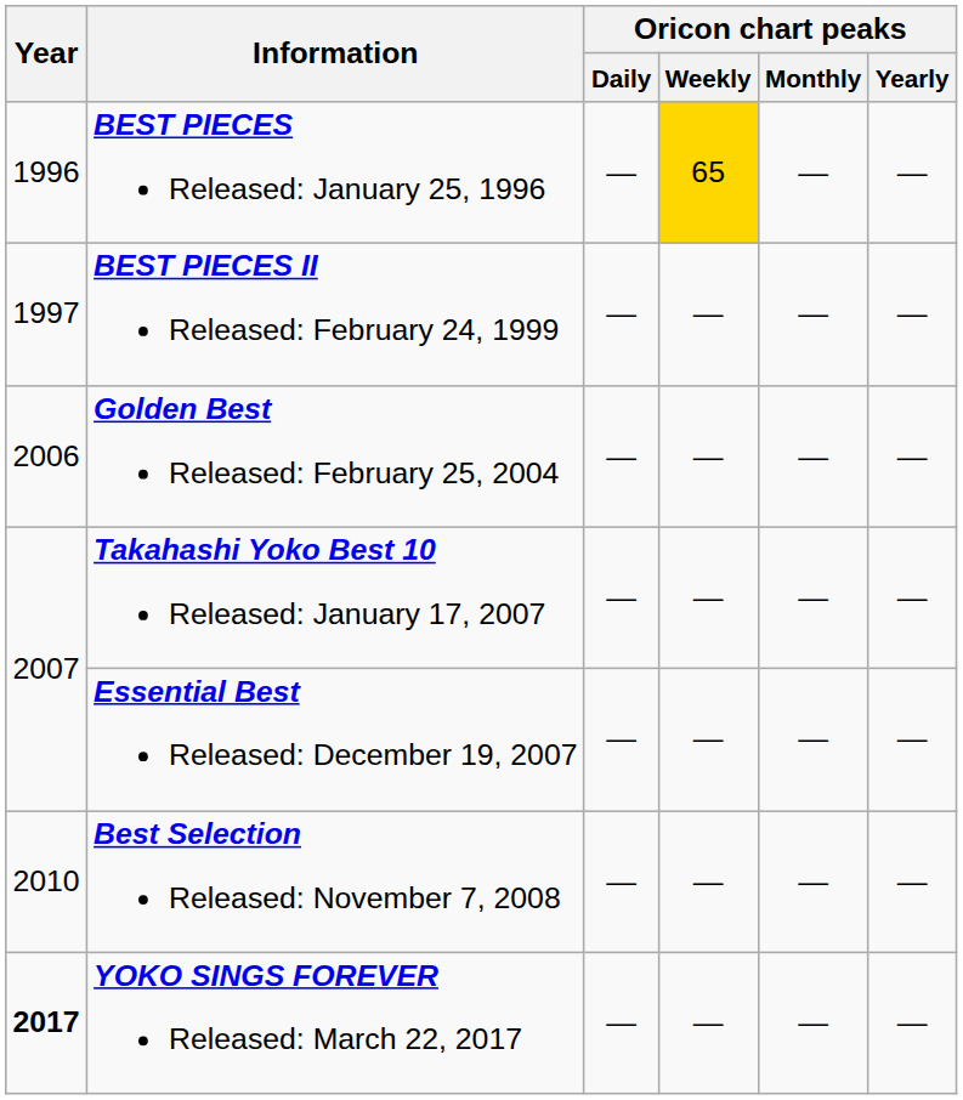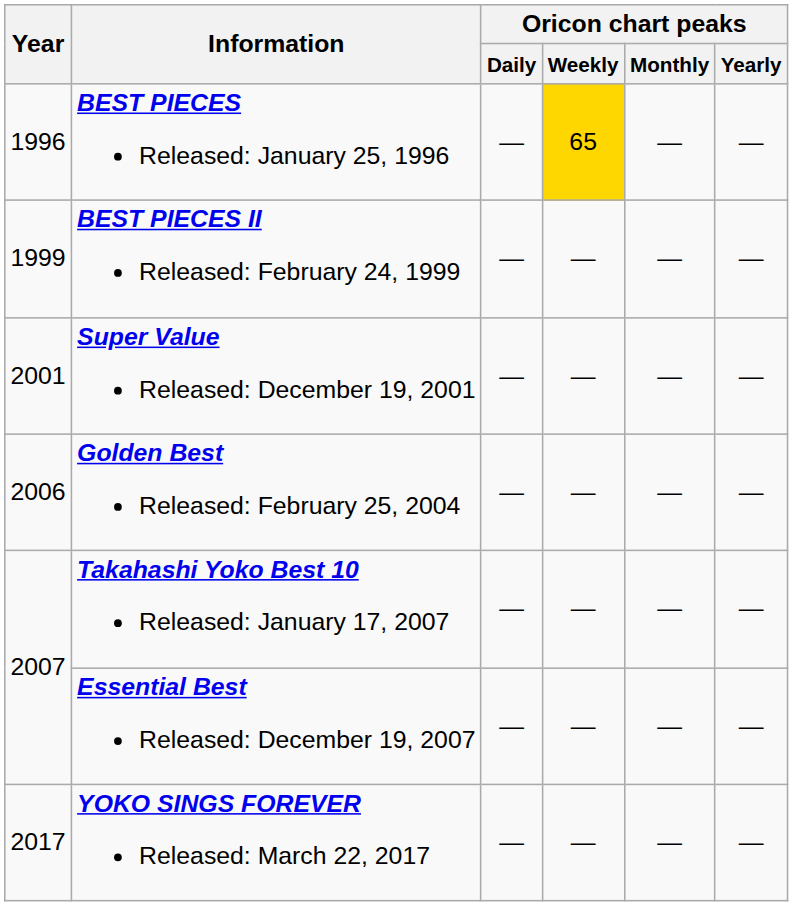BEST PIECES II Released: February 24, 1999 | Year: 1997 -> 1999
+ row: 2001 | Super Value Released: December 19, 2001 | — | — | — | —
- row: 2010 | Best Selection Released: November 7, 2008 | — | — | — | —
YOKO SINGS FOREVER Released: March 22, 2017 | Year: bold -> normal
